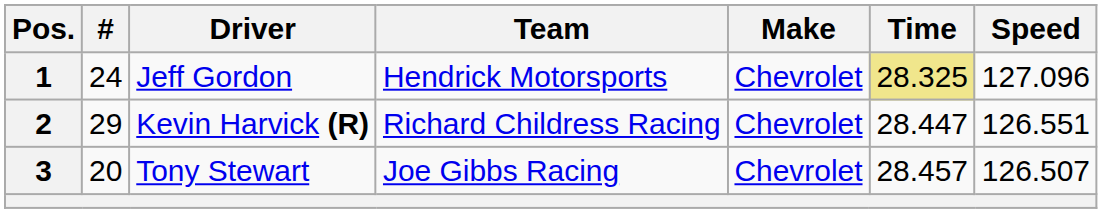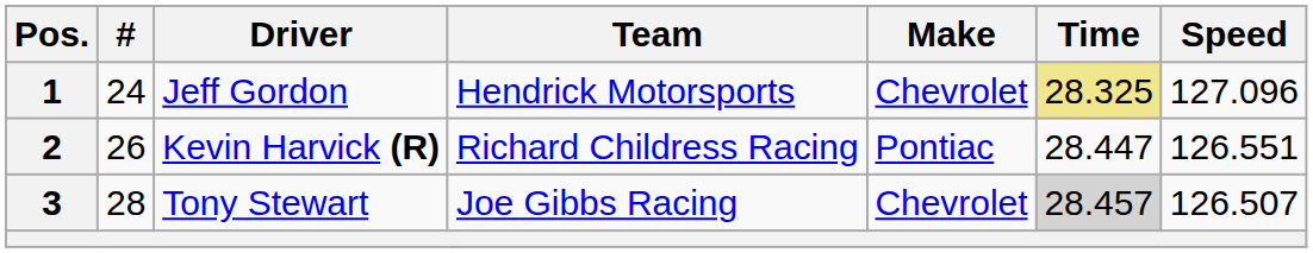2 | #: 29 -> 26
2 | Make: Chevrolet -> Pontiac
3 | #: 20 -> 28
3 | Time: no background -> lightgrey background
